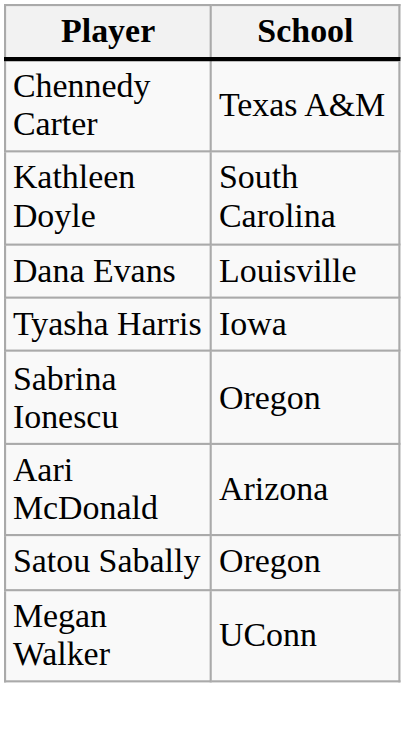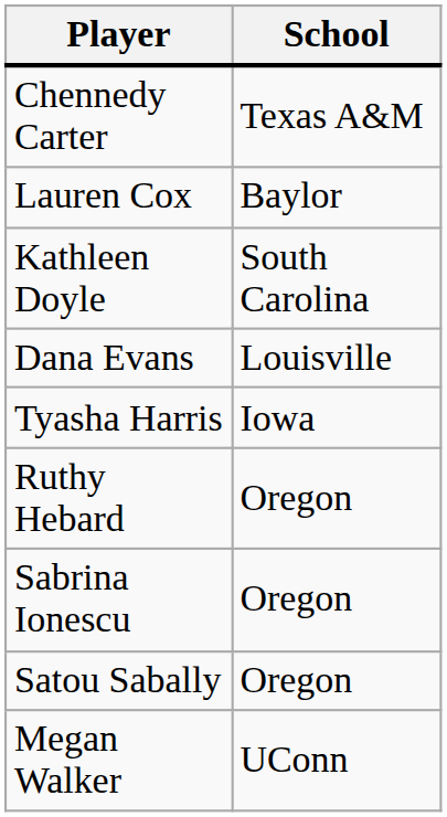+ row: Lauren Cox | Baylor
+ row: Ruthy Hebard | Oregon
- row: Aari McDonald | Arizona
